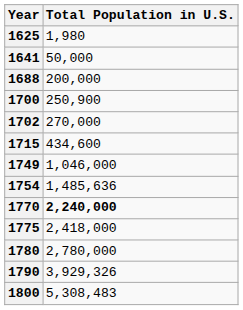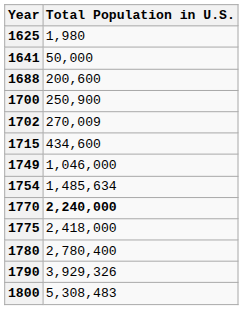1688 | Total Population in U.S.: 200,000 -> 200,600
1702 | Total Population in U.S.: 270,000 -> 270,009
1754 | Total Population in U.S.: 1,485,636 -> 1,485,634
1780 | Total Population in U.S.: 2,780,000 -> 2,780,400
